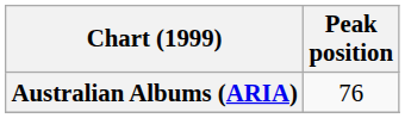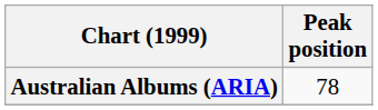Australian Albums (ARIA) | Peak position: 76 -> 78
